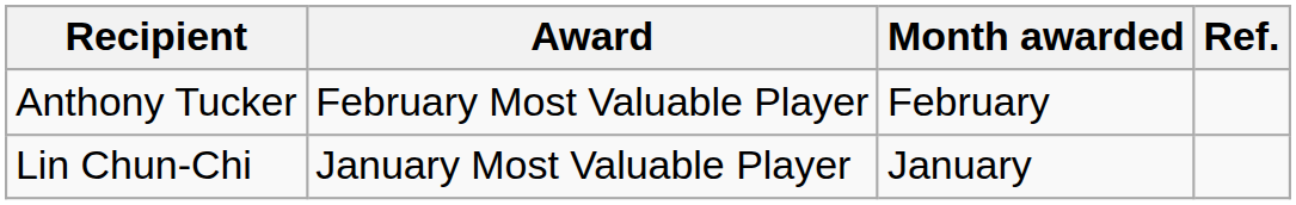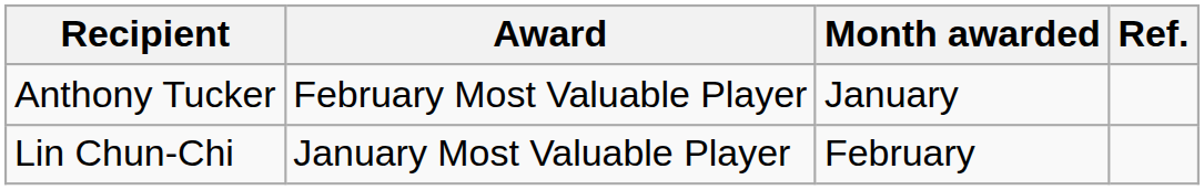Anthony Tucker | Month awarded: February -> January
Lin Chun-Chi | Month awarded: January -> February
